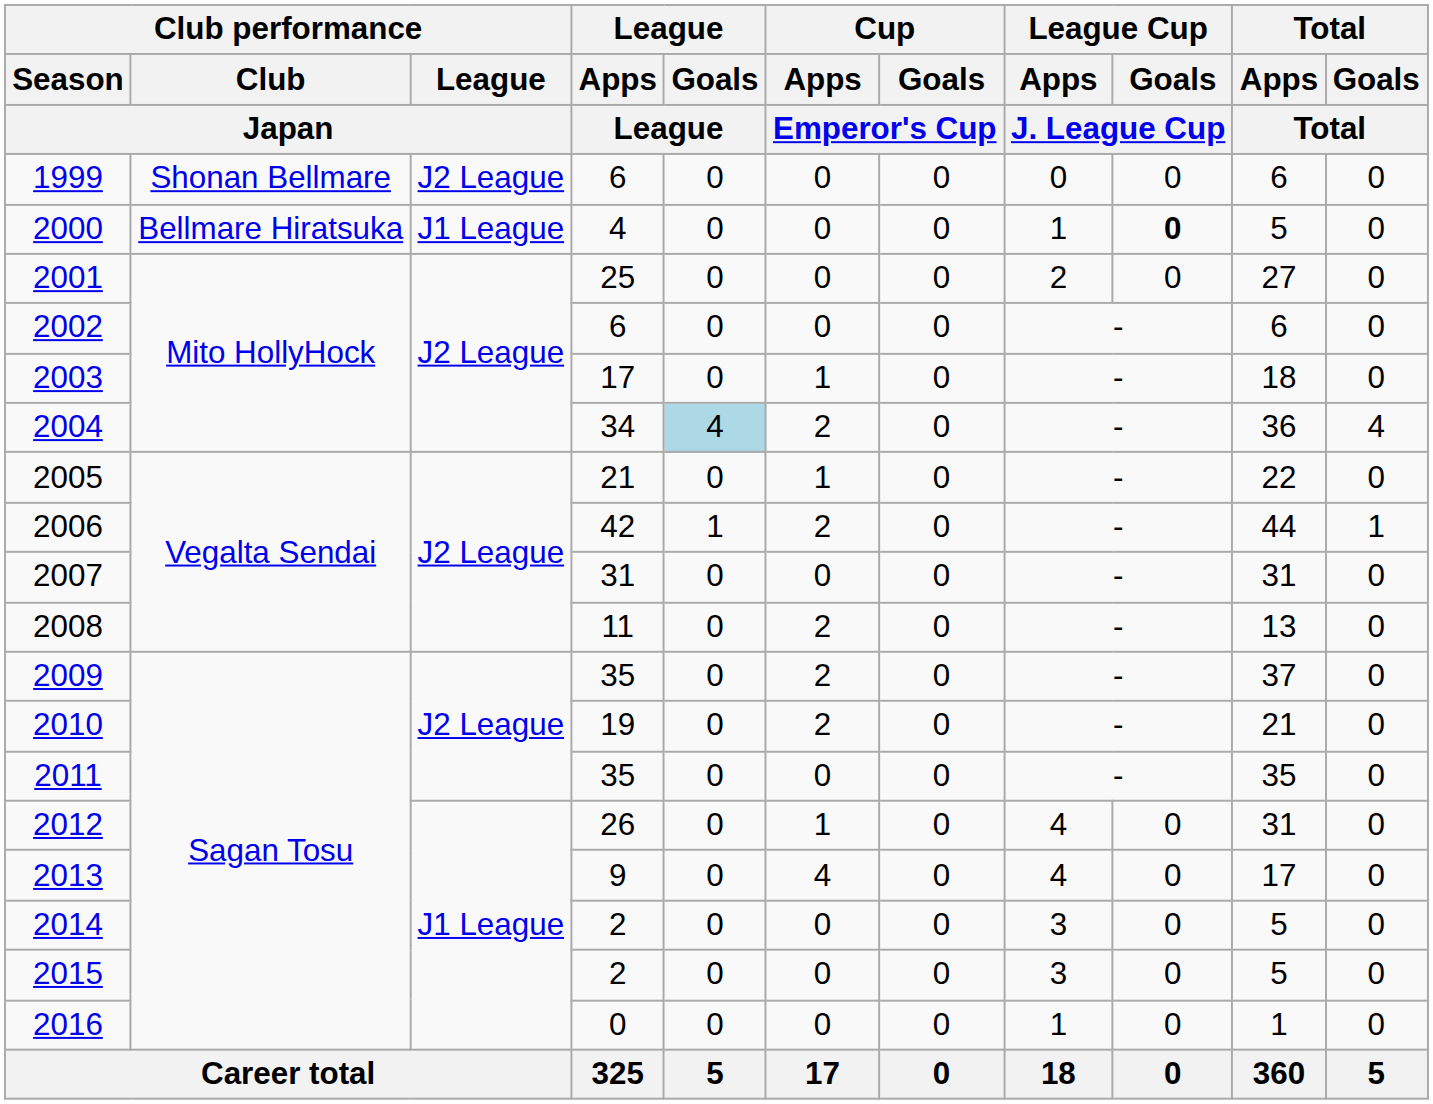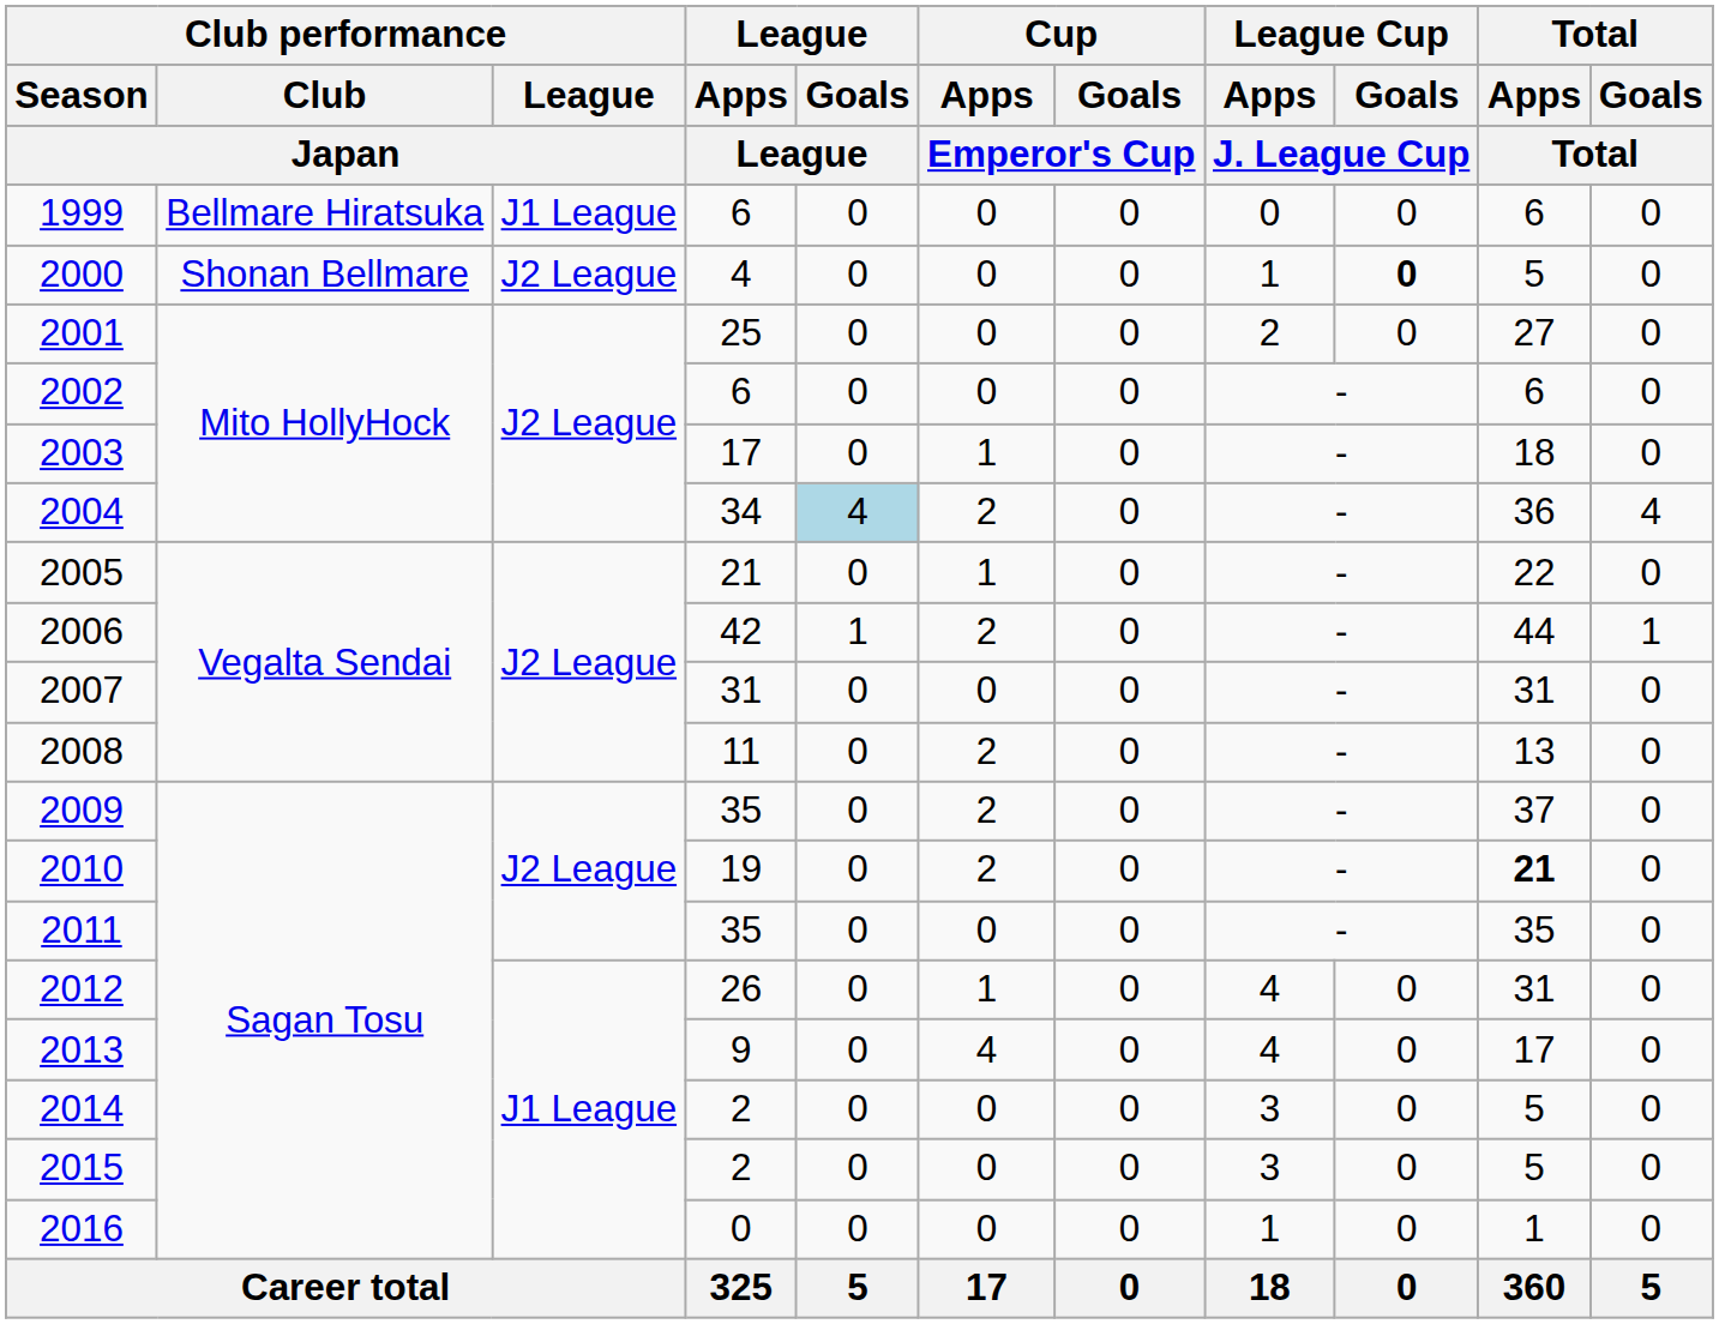1999 | Club performance / Club / Japan: Shonan Bellmare -> Bellmare Hiratsuka
1999 | Club performance / League / Japan: J2 League -> J1 League
2000 | Club performance / Club / Japan: Bellmare Hiratsuka -> Shonan Bellmare
2000 | Club performance / League / Japan: J1 League -> J2 League
2010 | Total / Apps / Total: normal -> bold
